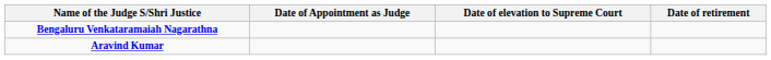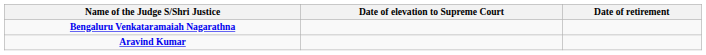- column: Date of Appointment as Judge
